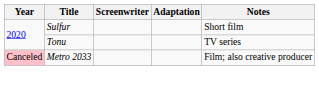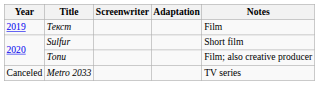+ row: 2019 | Текст | Film
Топи | Notes: TV series -> Film; also creative producer
Metro 2033 | Year: pink background -> no background
Metro 2033 | Notes: Film; also creative producer -> TV series
